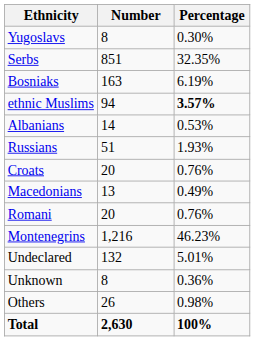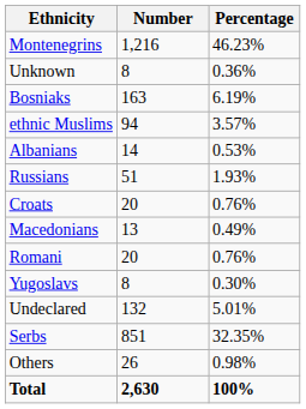rows swapped: Montenegrins <-> Yugoslavs
rows swapped: Serbs <-> Unknown
ethnic Muslims | Percentage: bold -> normal
